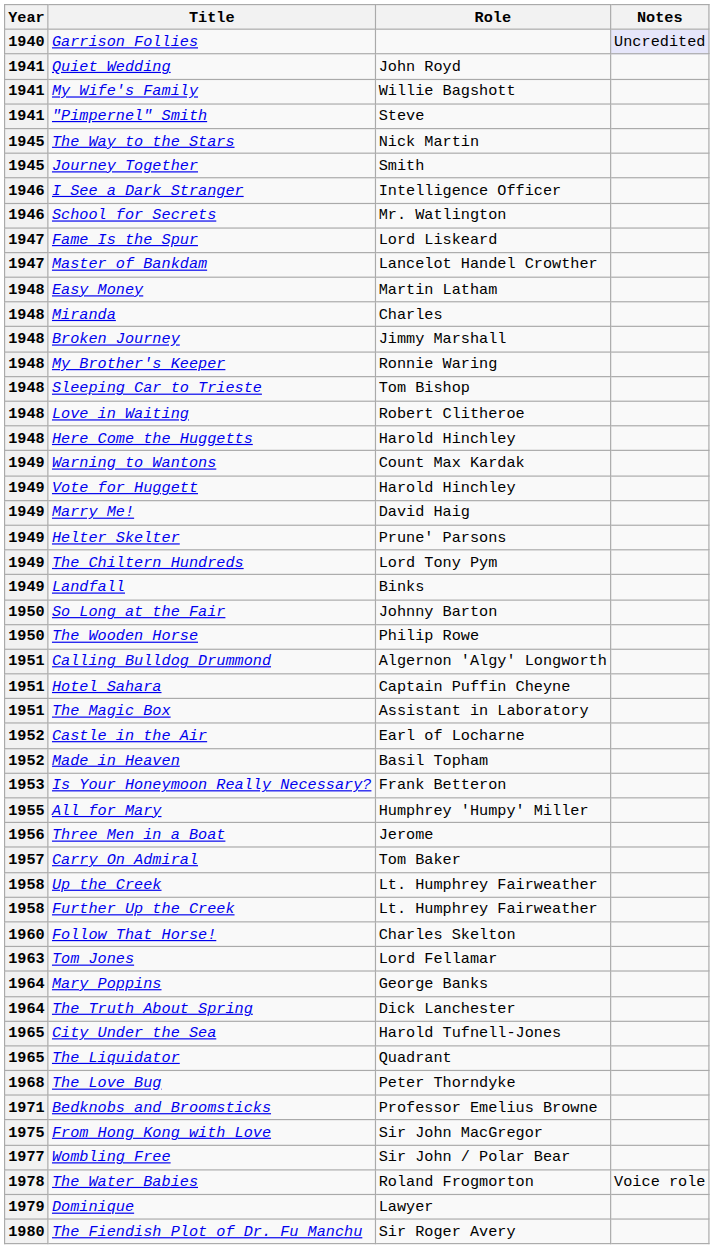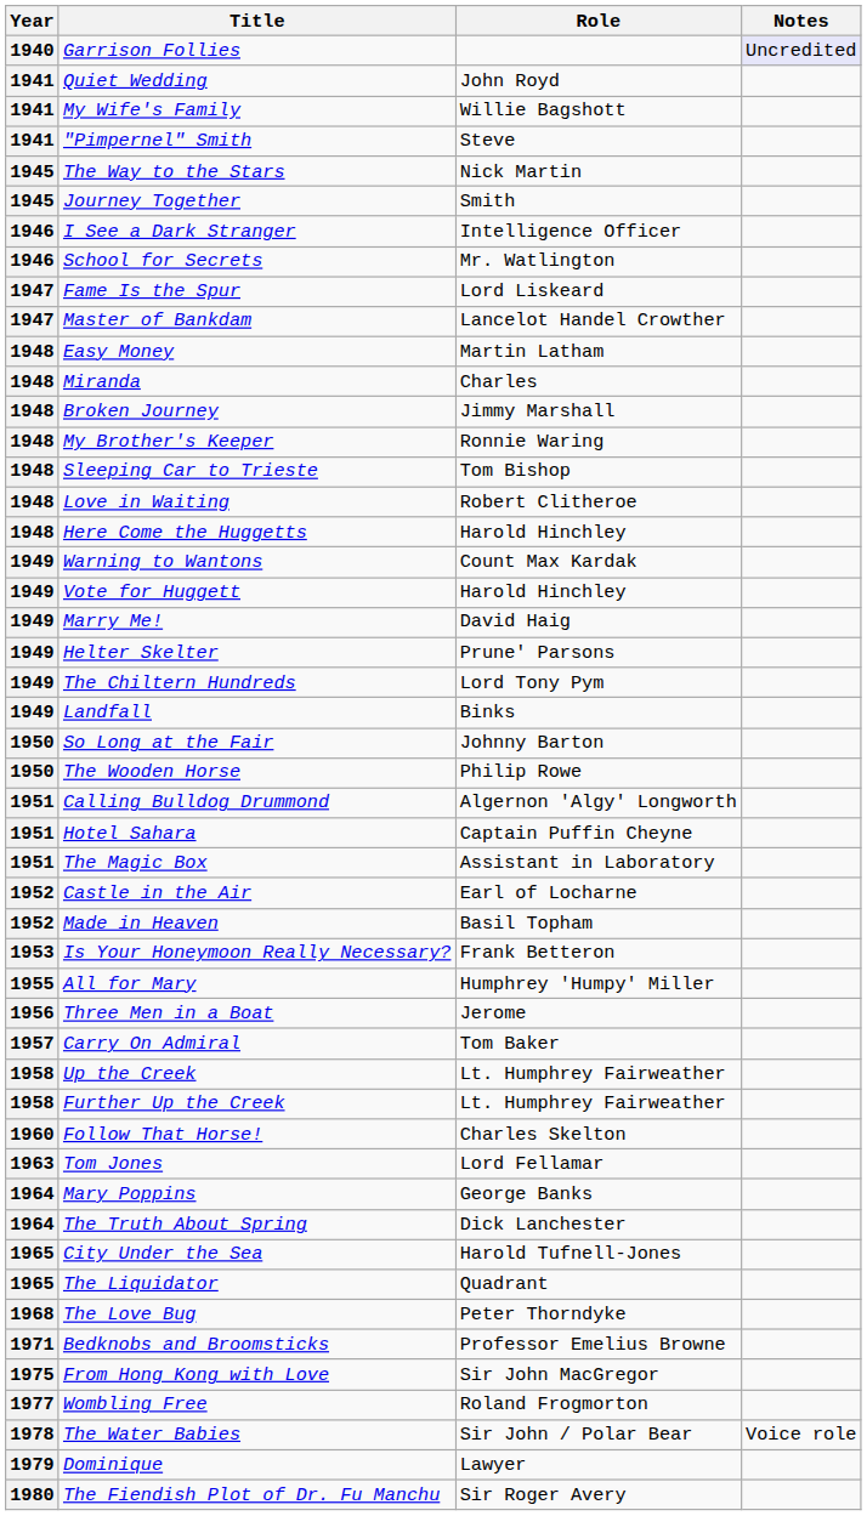Wombling Free | Role: Sir John / Polar Bear -> Roland Frogmorton
The Water Babies | Role: Roland Frogmorton -> Sir John / Polar Bear
